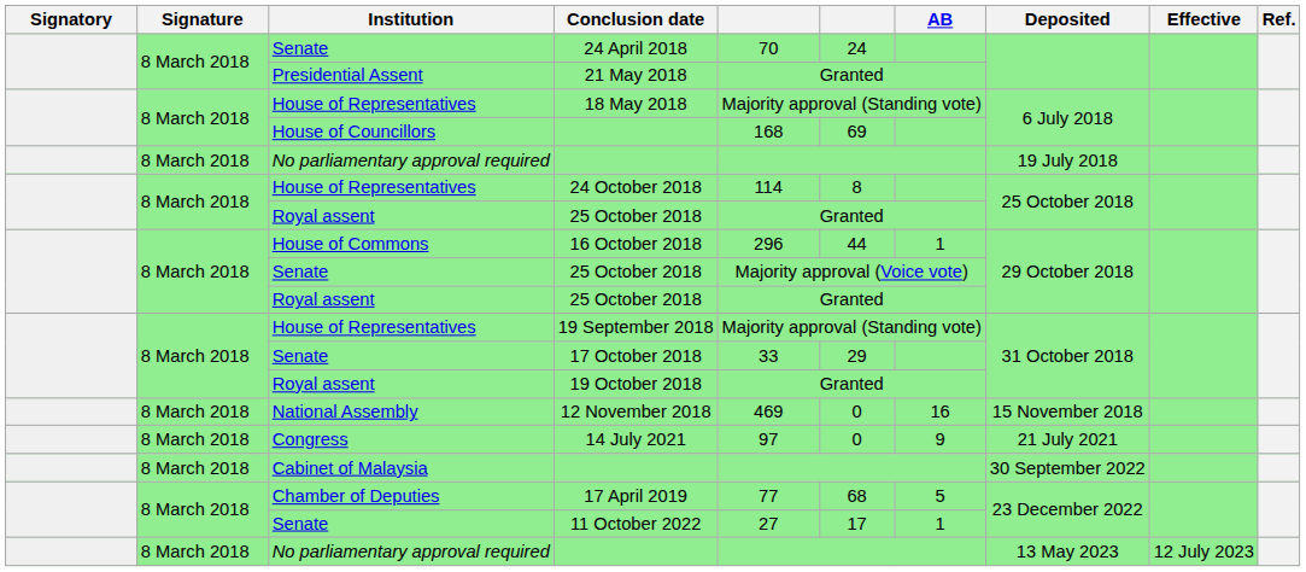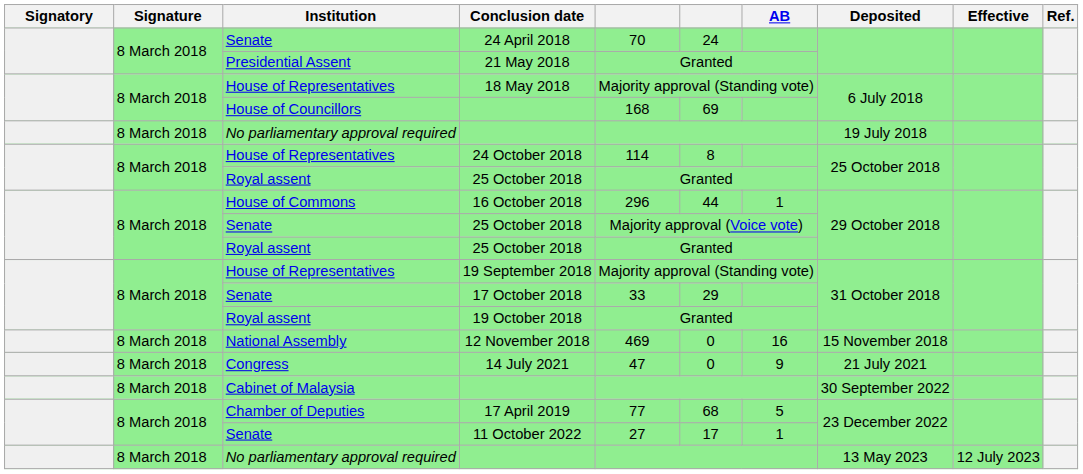14 July 2021 | column 5: 97 -> 47
